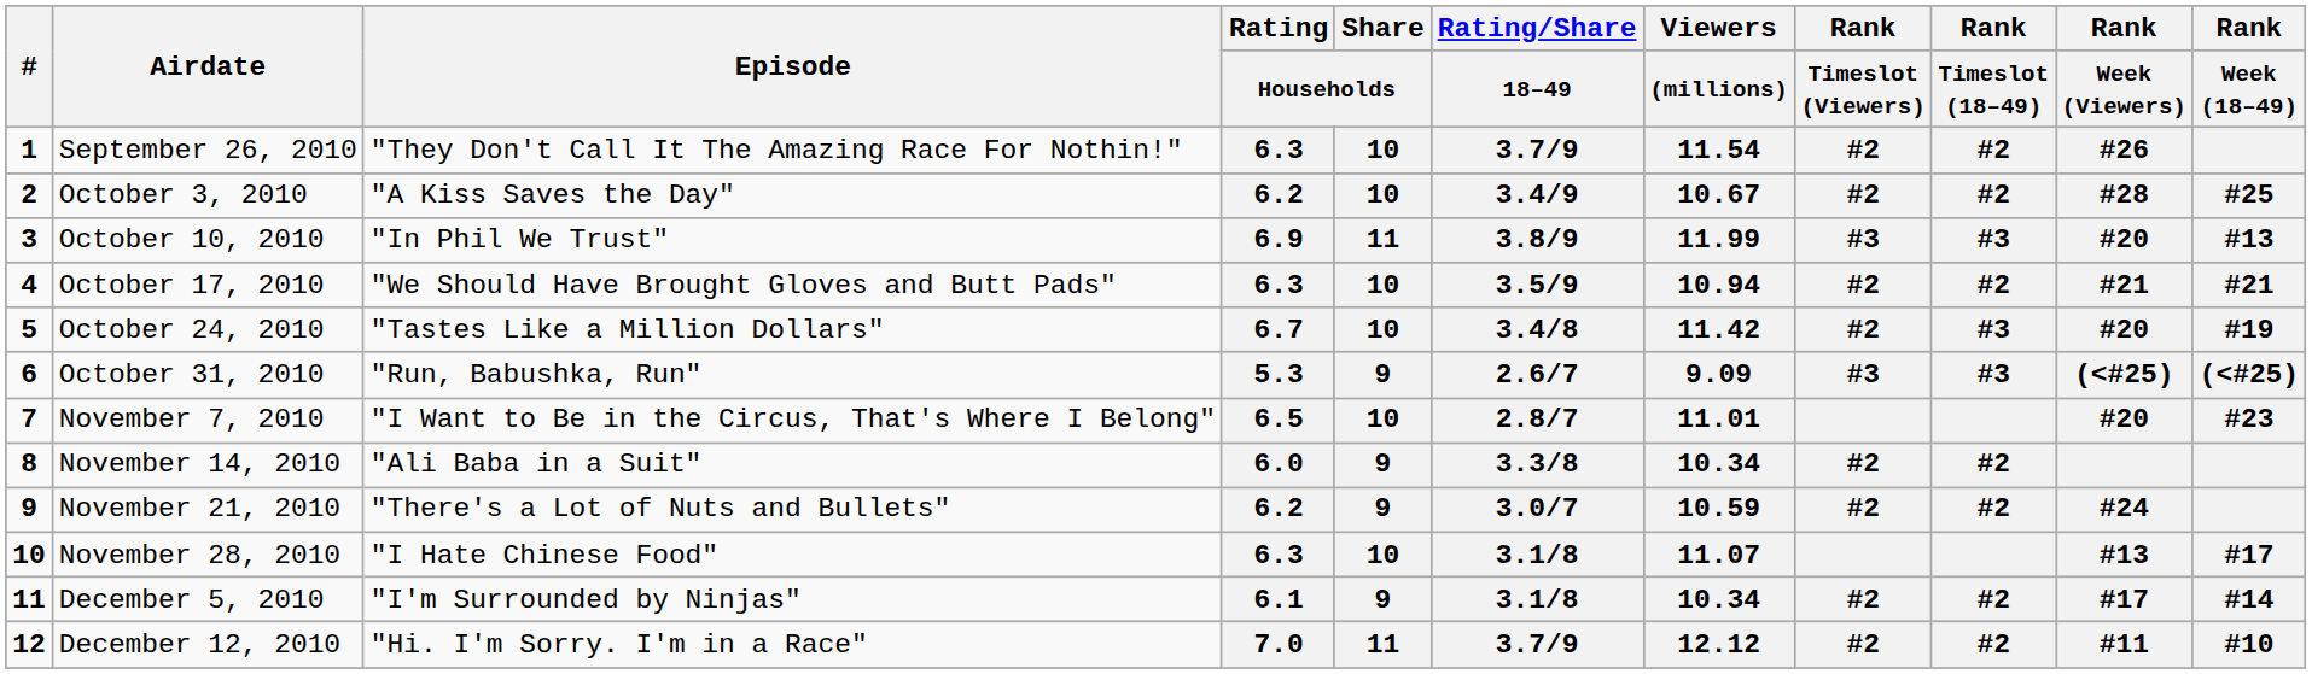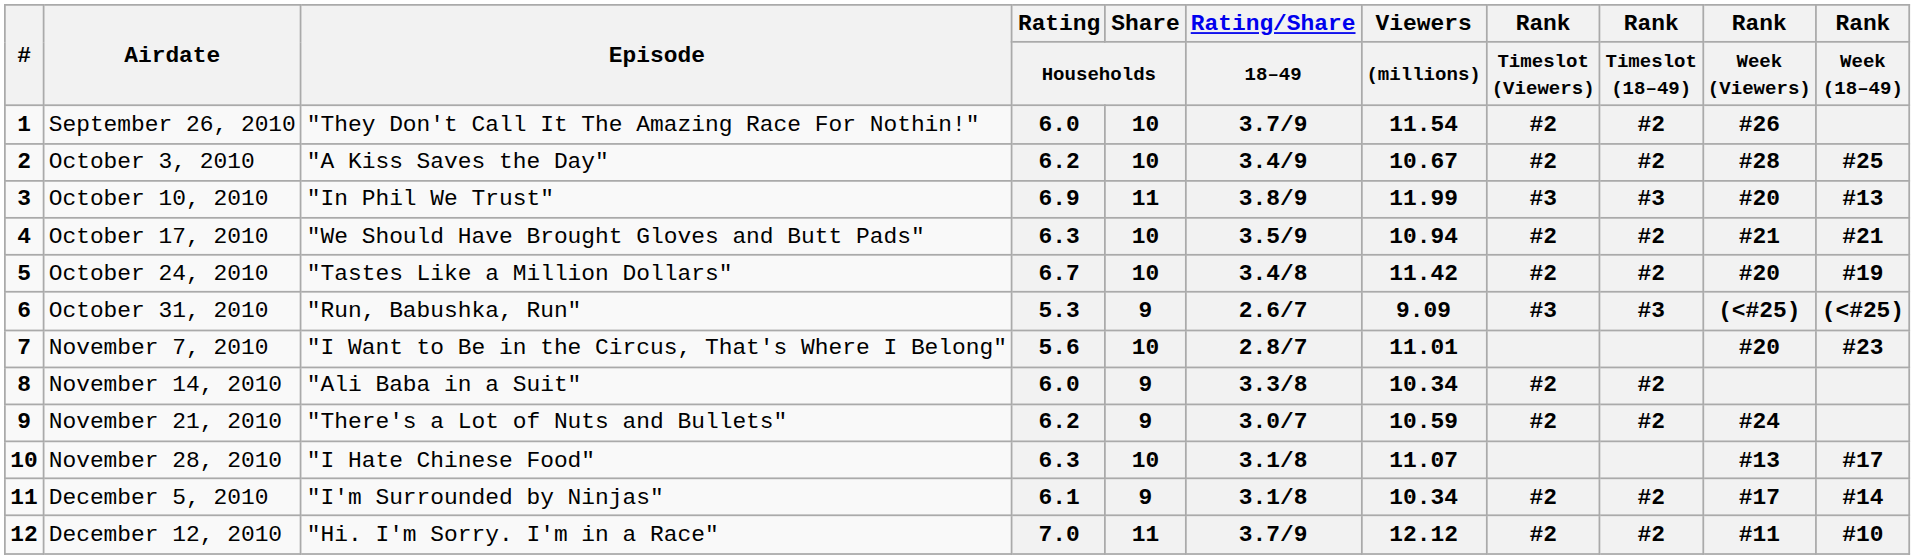September 26, 2010 | Rating / Households: 6.3 -> 6.0
October 24, 2010 | Rank / Timeslot (18–49): #3 -> #2
November 7, 2010 | Rating / Households: 6.5 -> 5.6
